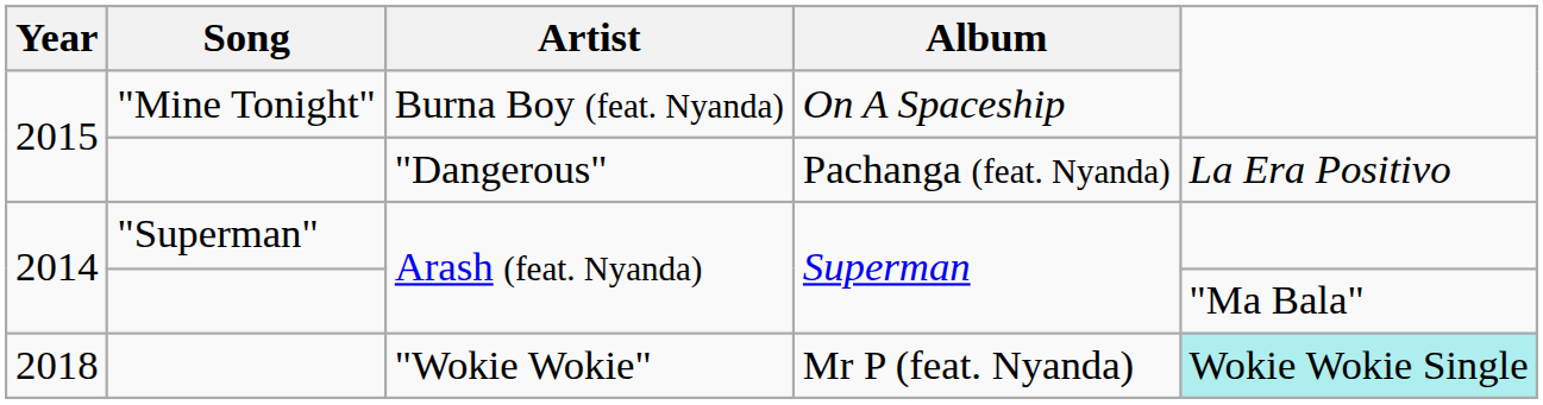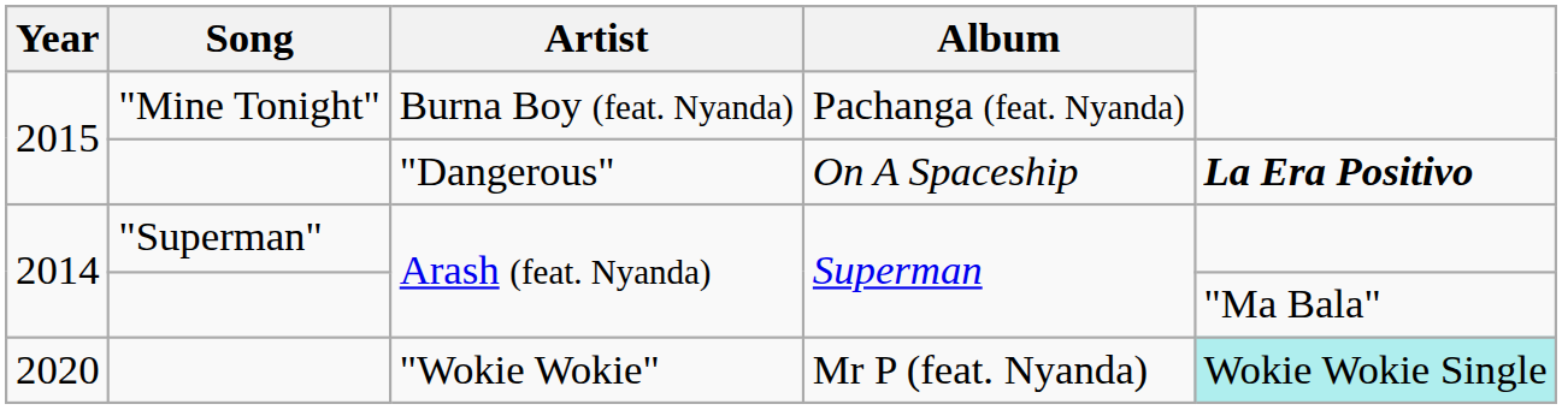Burna Boy (feat. Nyanda) | Album: On A Spaceship -> Pachanga (feat. Nyanda)
"Dangerous" | Album: Pachanga (feat. Nyanda) -> On A Spaceship
"Dangerous" | column 5: normal -> bold
"Wokie Wokie" | Year: 2018 -> 2020
